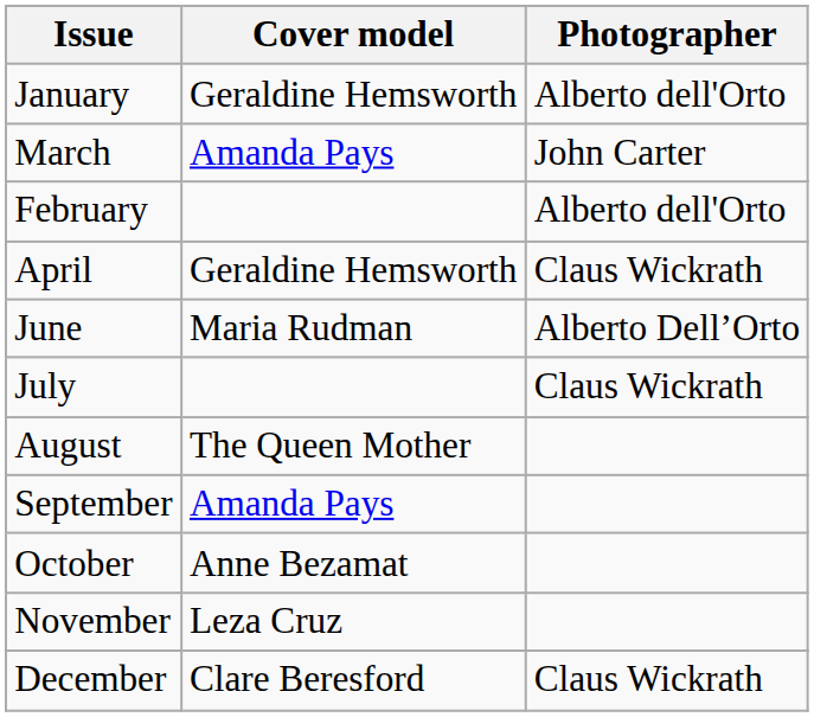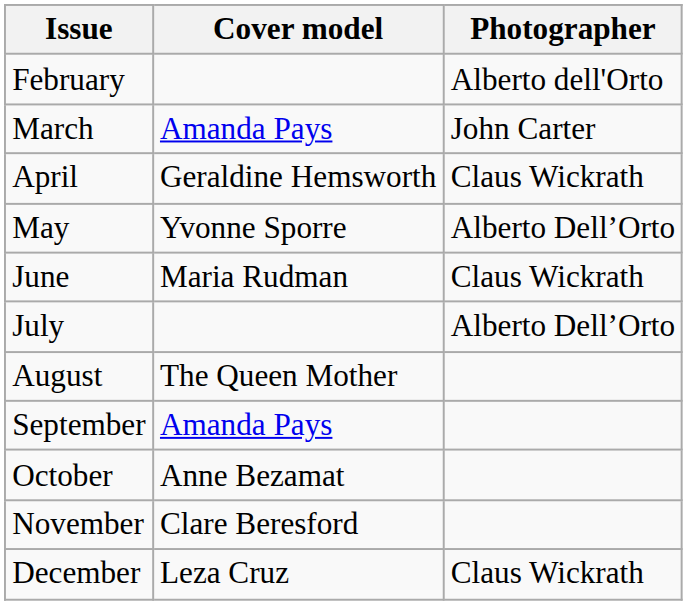- row: January | Geraldine Hemsworth | Alberto dell'Orto
rows swapped: February <-> March
+ row: May | Yvonne Sporre | Alberto Dell’Orto
June | Photographer: Alberto Dell’Orto -> Claus Wickrath
July | Photographer: Claus Wickrath -> Alberto Dell’Orto
November | Cover model: Leza Cruz -> Clare Beresford
December | Cover model: Clare Beresford -> Leza Cruz
